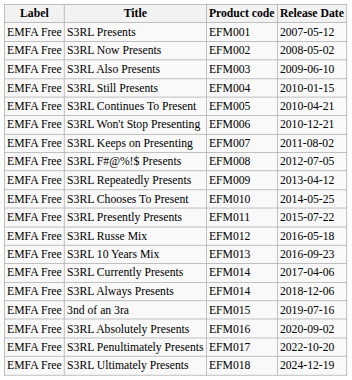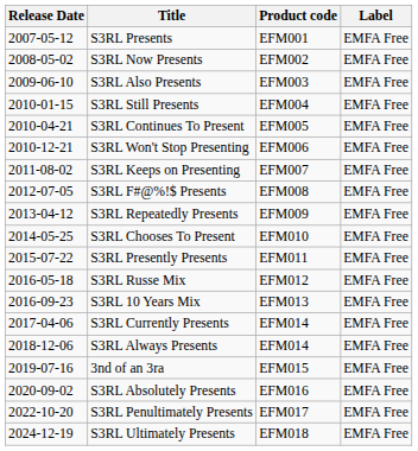columns swapped: Release Date <-> Label
